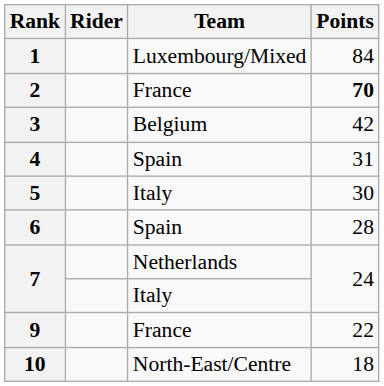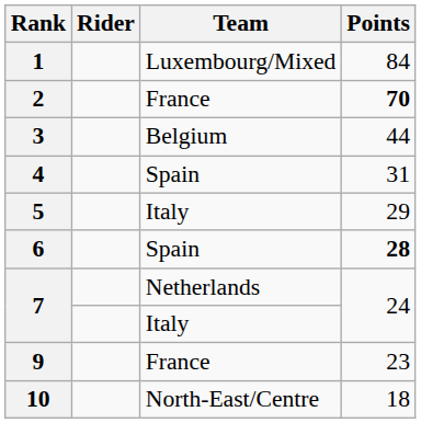3 | Points: 42 -> 44
5 | Points: 30 -> 29
6 | Points: normal -> bold
9 | Points: 22 -> 23
